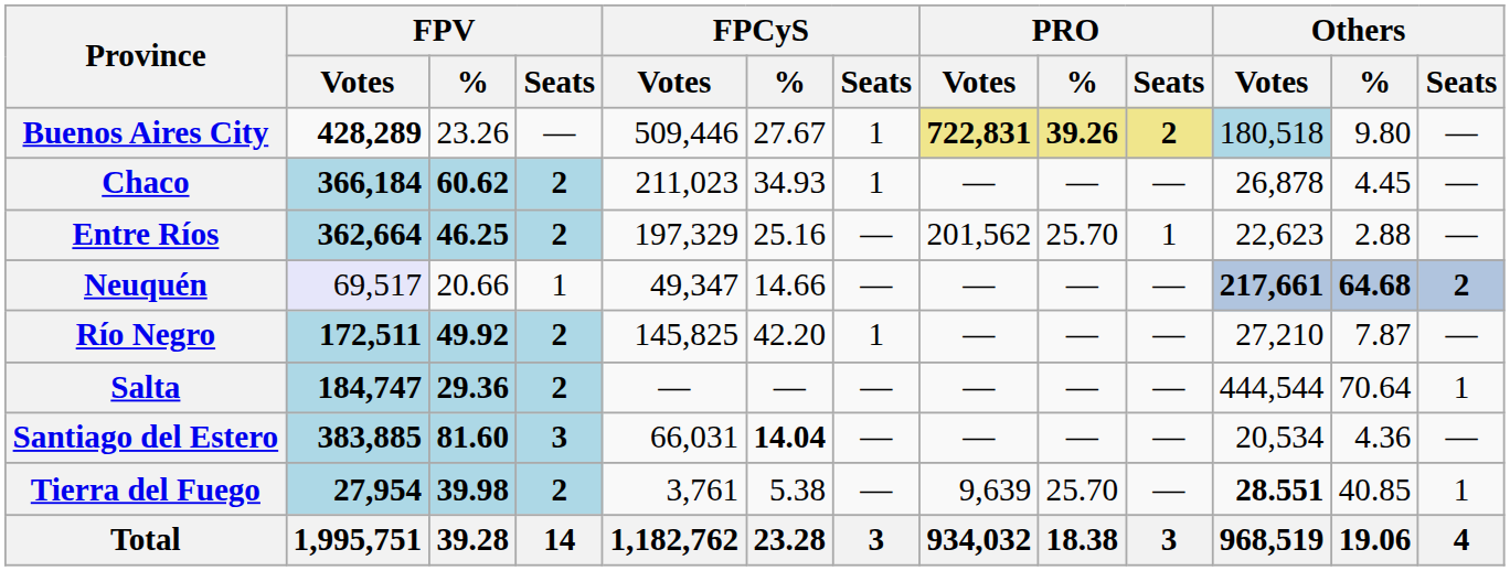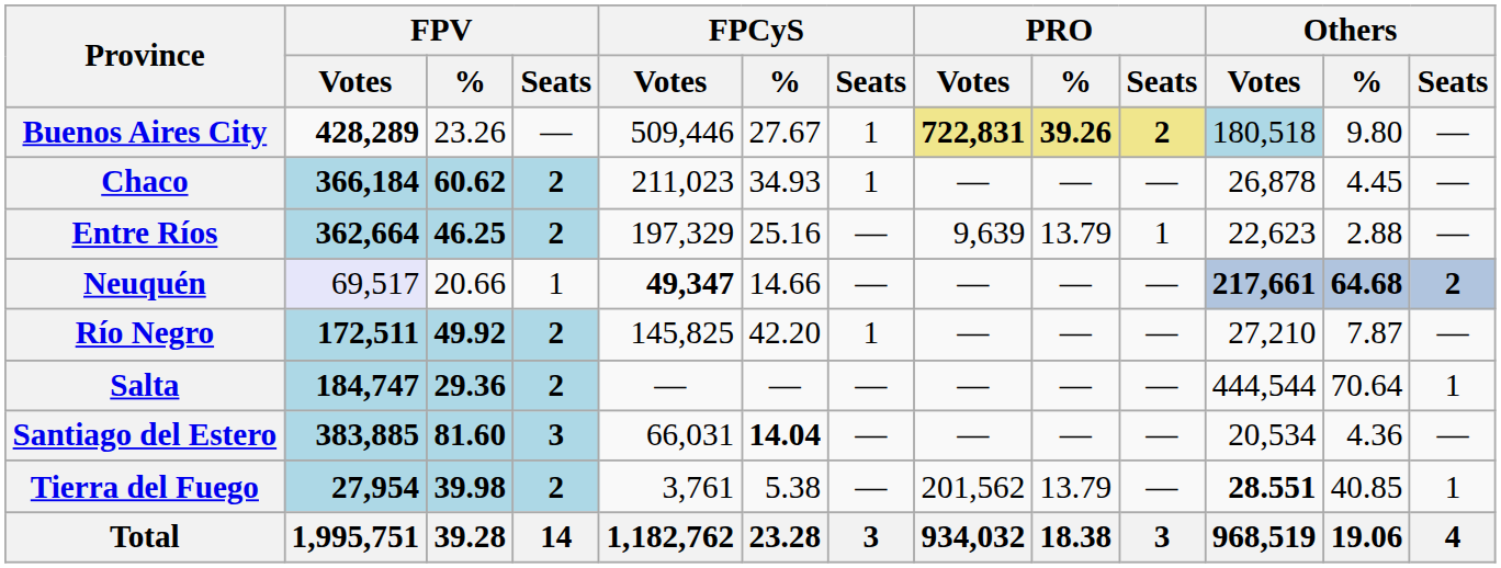Entre Ríos | PRO / Votes: 201,562 -> 9,639
Entre Ríos | PRO / %: 25.70 -> 13.79
Neuquén | FPCyS / Votes: normal -> bold
Tierra del Fuego | PRO / Votes: 9,639 -> 201,562
Tierra del Fuego | PRO / %: 25.70 -> 13.79
